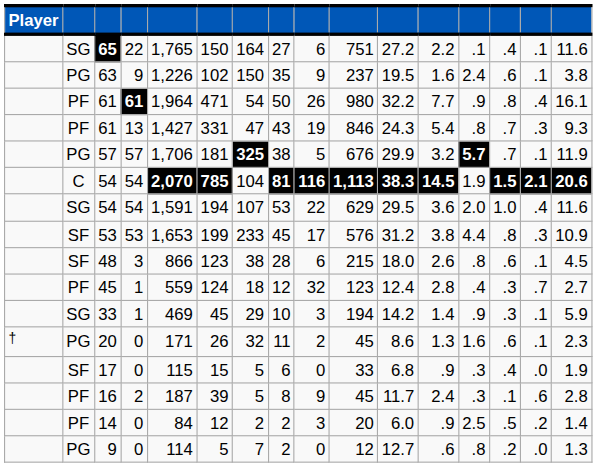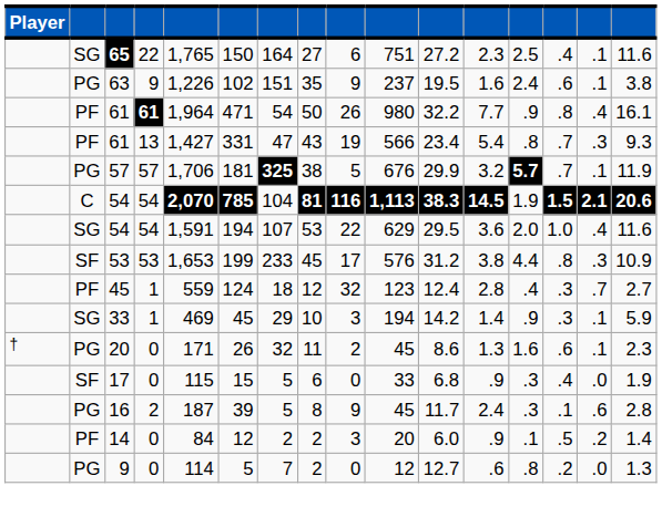65 | column 12: 2.2 -> 2.3
65 | column 13: .1 -> 2.5
63 | column 7: 150 -> 151
61 / 13 | column 10: 846 -> 566
61 / 13 | column 11: 24.3 -> 23.4
- row: SF | 48 | 3 | 866 | 123 | 38 | 28 | 6 | 215 | 18.0 | 2.6 | .8 | .6 | .1 | 4.5
16 | column 2: PF -> PG
14 | column 13: 2.5 -> .1
